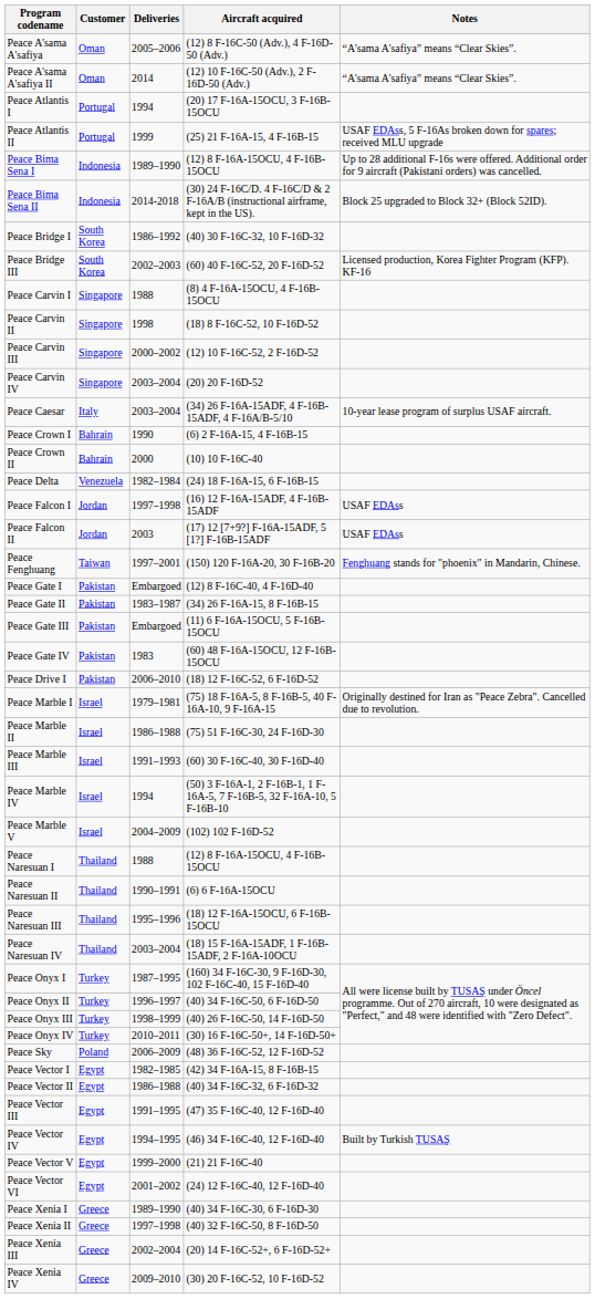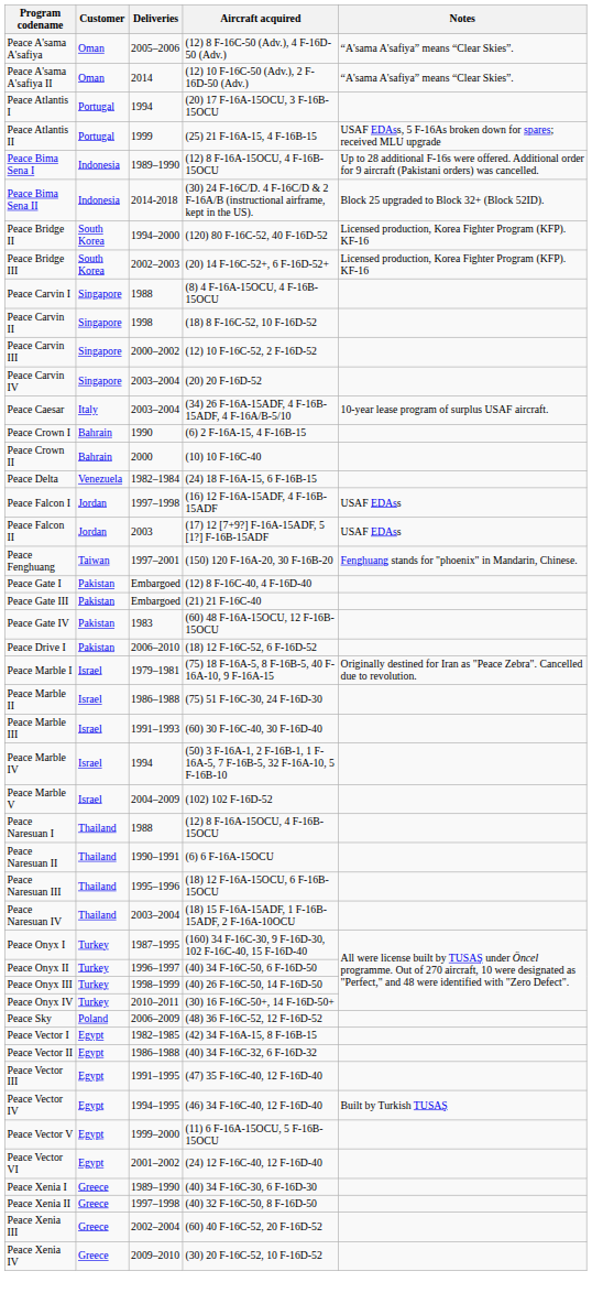- row: Peace Bridge I | South Korea | 1986–1992 | (40) 30 F-16C-32, 10 F-16D-32
+ row: Peace Bridge II | South Korea | 1994–2000 | (120) 80 F-16C-52, 40 F-16D-52 | Licensed production, Korea Fighter Program (KFP). KF-16
Peace Bridge III | Aircraft acquired: (60) 40 F-16C-52, 20 F-16D-52 -> (20) 14 F-16C-52+, 6 F-16D-52+
- row: Peace Gate II | Pakistan | 1983–1987 | (34) 26 F-16A-15, 8 F-16B-15
Peace Gate III | Aircraft acquired: (11) 6 F-16A-15OCU, 5 F-16B-15OCU -> (21) 21 F-16C-40
Peace Vector V | Aircraft acquired: (21) 21 F-16C-40 -> (11) 6 F-16A-15OCU, 5 F-16B-15OCU
Peace Xenia III | Aircraft acquired: (20) 14 F-16C-52+, 6 F-16D-52+ -> (60) 40 F-16C-52, 20 F-16D-52
